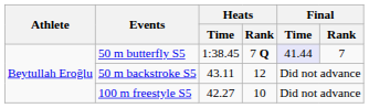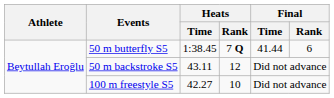50 m butterfly S5 | Final / Time: lavender background -> no background
50 m butterfly S5 | Final / Rank: 7 -> 6
